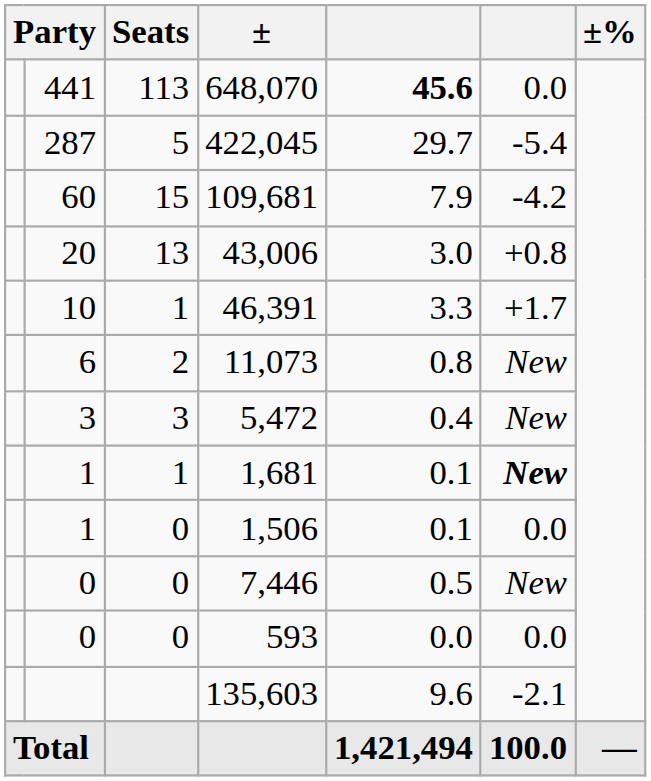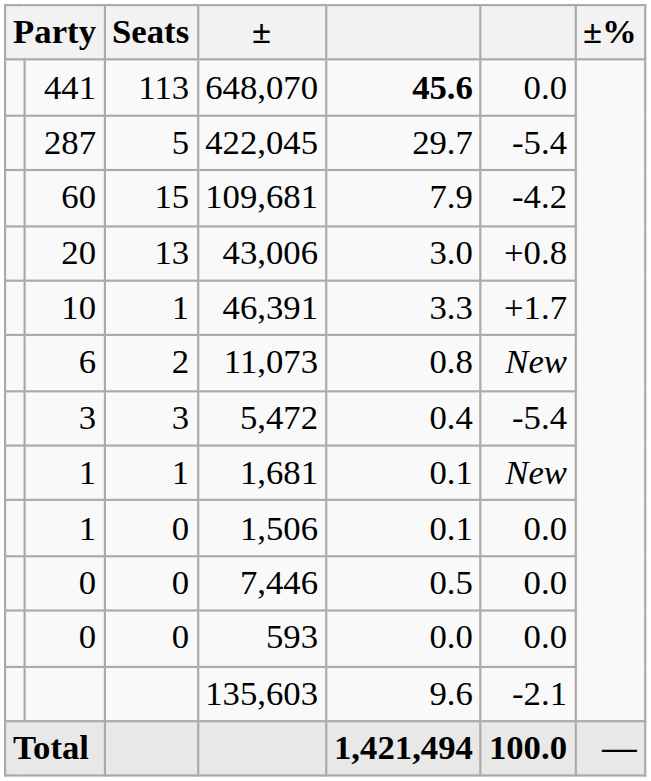5,472 | column 6: New -> -5.4
1,681 | column 6: bold -> normal
7,446 | column 6: New -> 0.0
